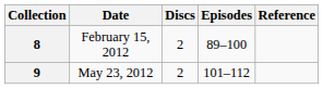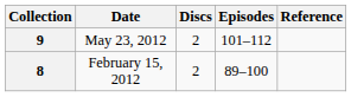rows swapped: 8 <-> 9
